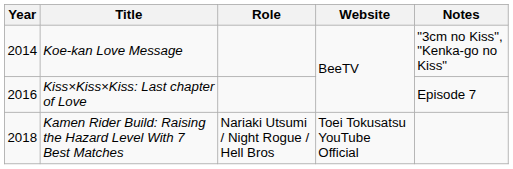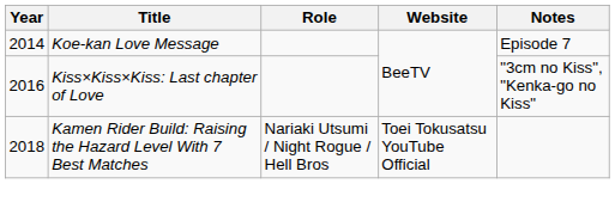Koe-kan Love Message | Notes: "3cm no Kiss", "Kenka-go no Kiss" -> Episode 7
Kiss×Kiss×Kiss: Last chapter of Love | Notes: Episode 7 -> "3cm no Kiss", "Kenka-go no Kiss"
